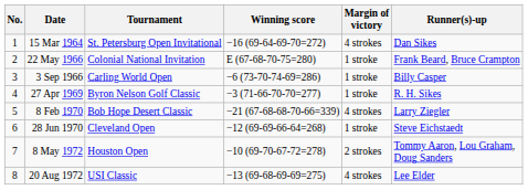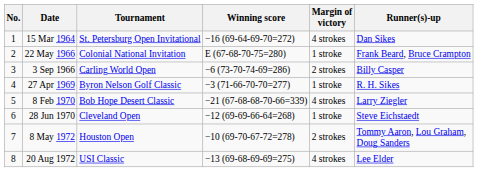3 Sep 1966 | Margin of victory: 1 stroke -> 2 strokes
